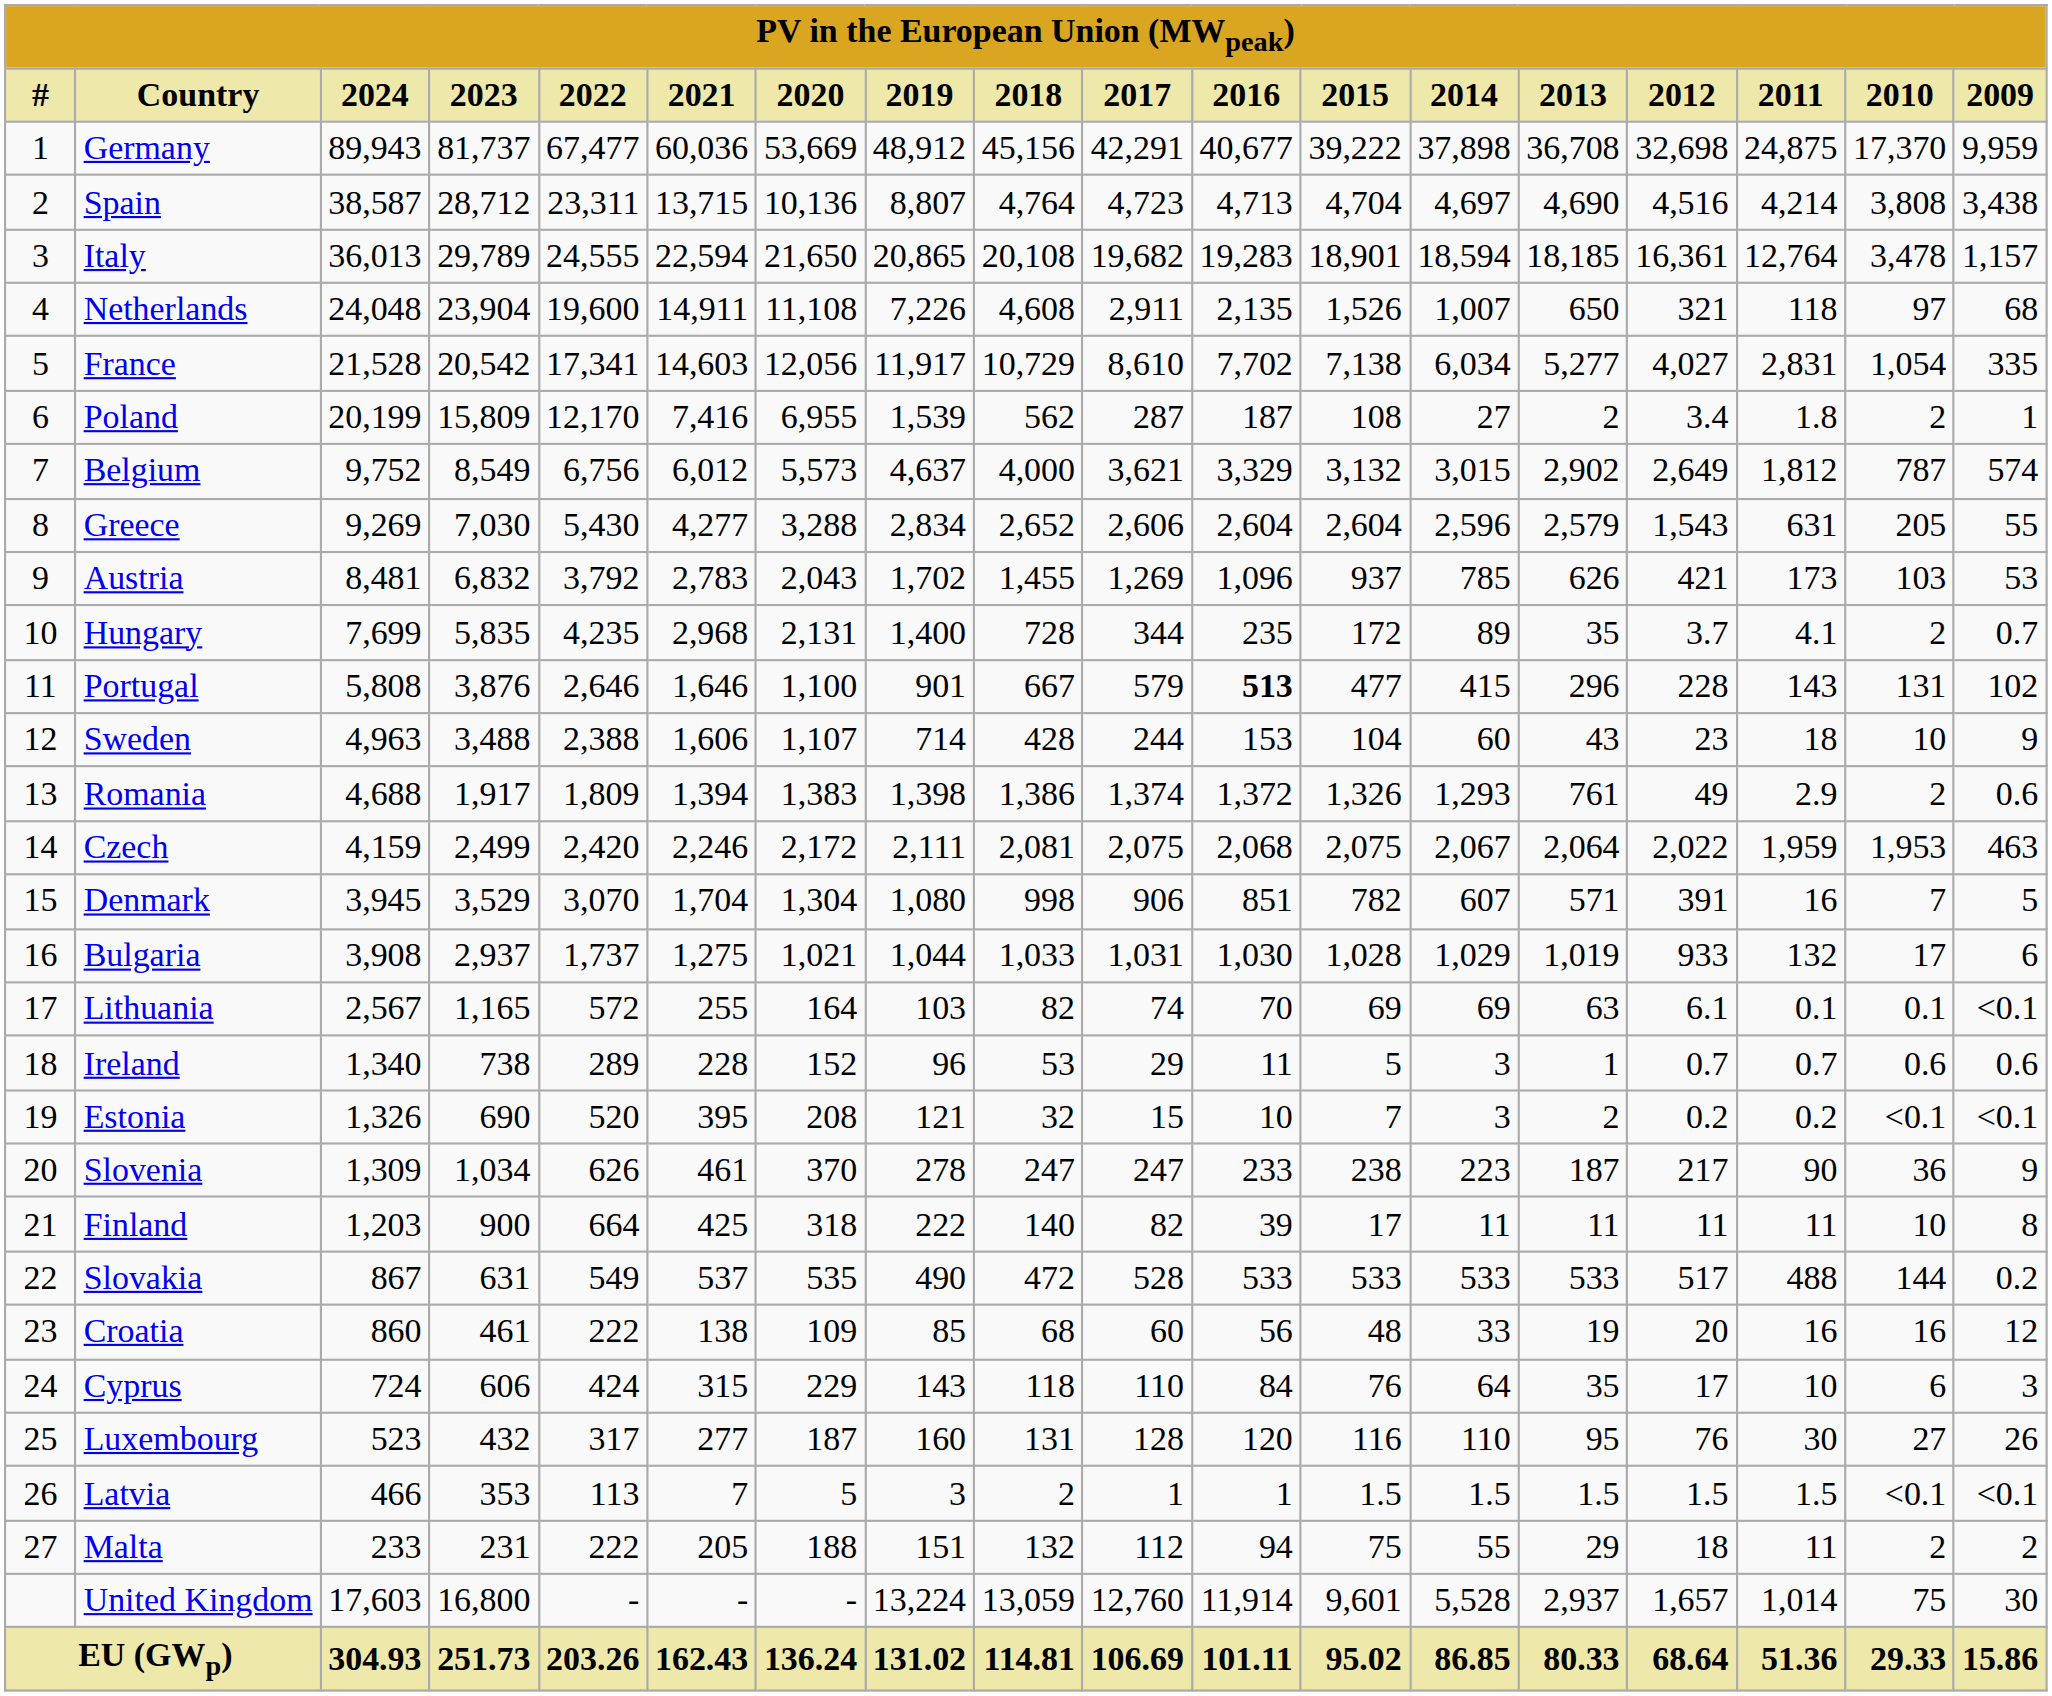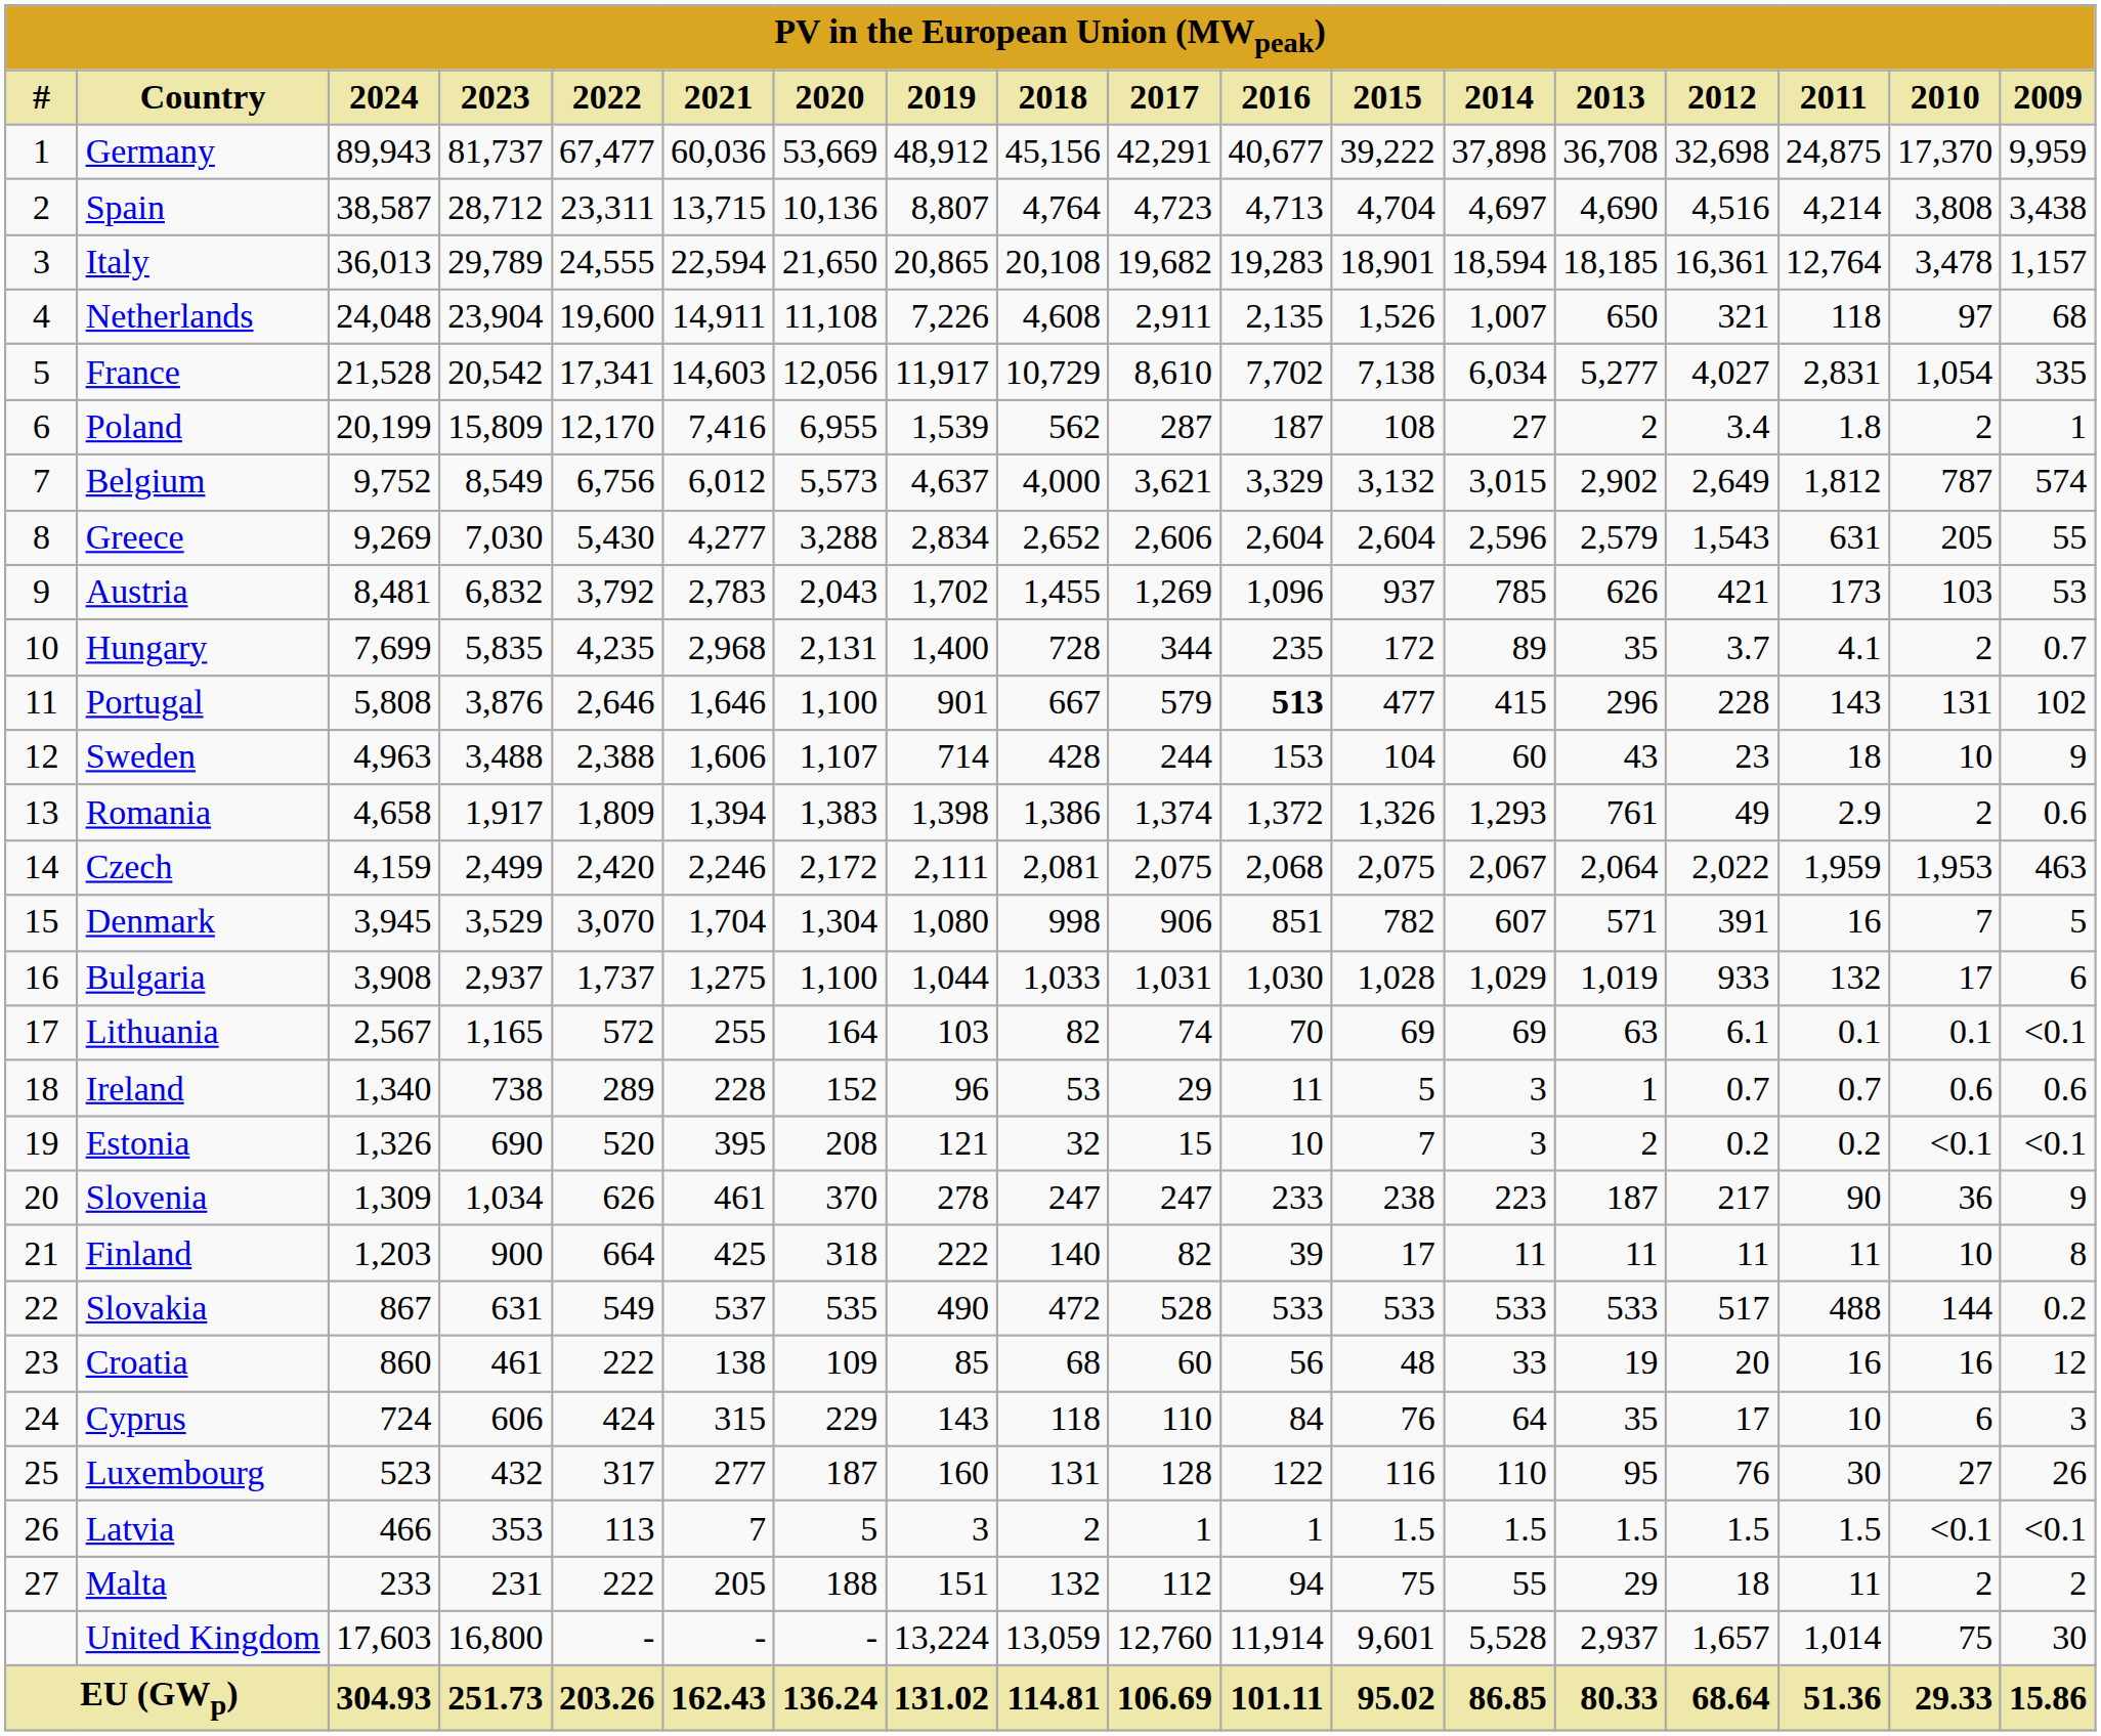Romania | 2024: 4,688 -> 4,658
Bulgaria | 2020: 1,021 -> 1,100
Luxembourg | 2016: 120 -> 122
